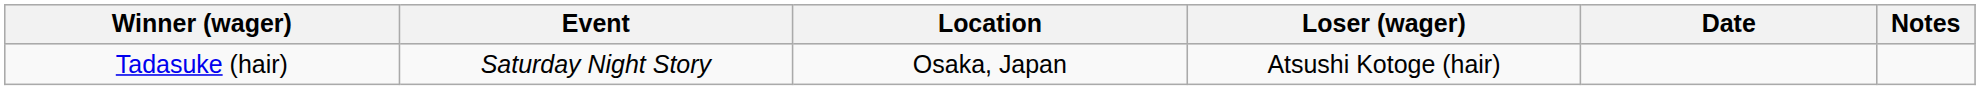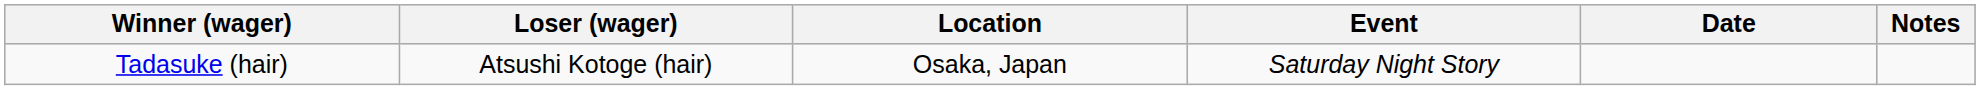columns swapped: Loser (wager) <-> Event
